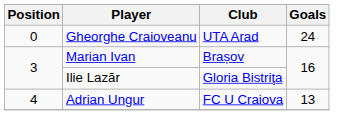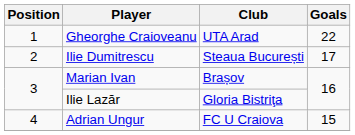Gheorghe Craioveanu | Position: 0 -> 1
Gheorghe Craioveanu | Goals: 24 -> 22
+ row: 2 | Ilie Dumitrescu | Steaua București | 17
Adrian Ungur | Goals: 13 -> 15
